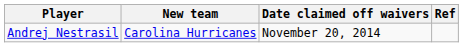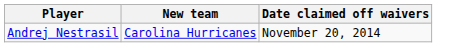- column: Ref
